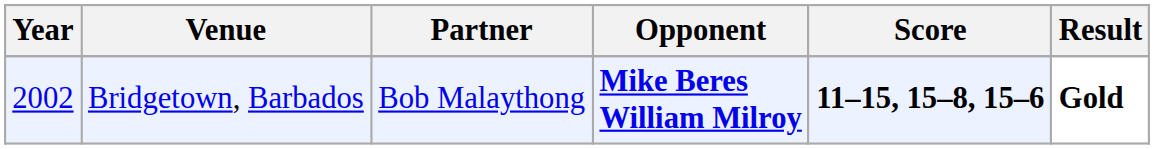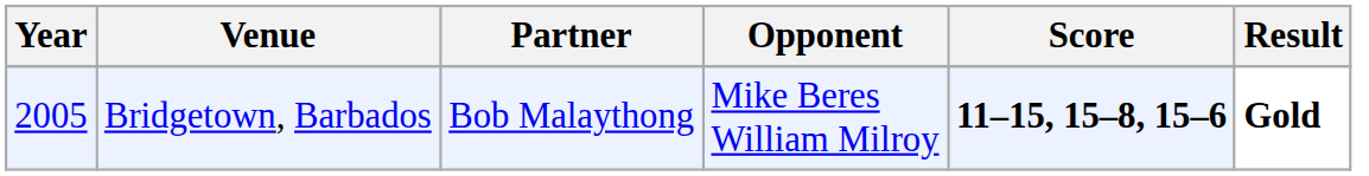Bridgetown, Barbados | Year: 2002 -> 2005
Bridgetown, Barbados | Opponent: bold -> normal
